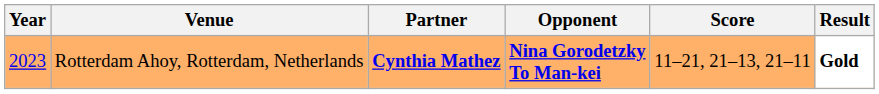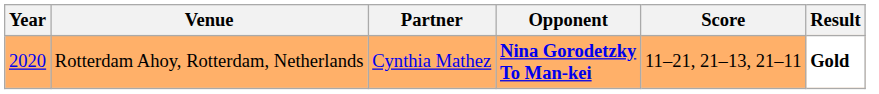Rotterdam Ahoy, Rotterdam, Netherlands | Year: 2023 -> 2020
Rotterdam Ahoy, Rotterdam, Netherlands | Partner: bold -> normal
